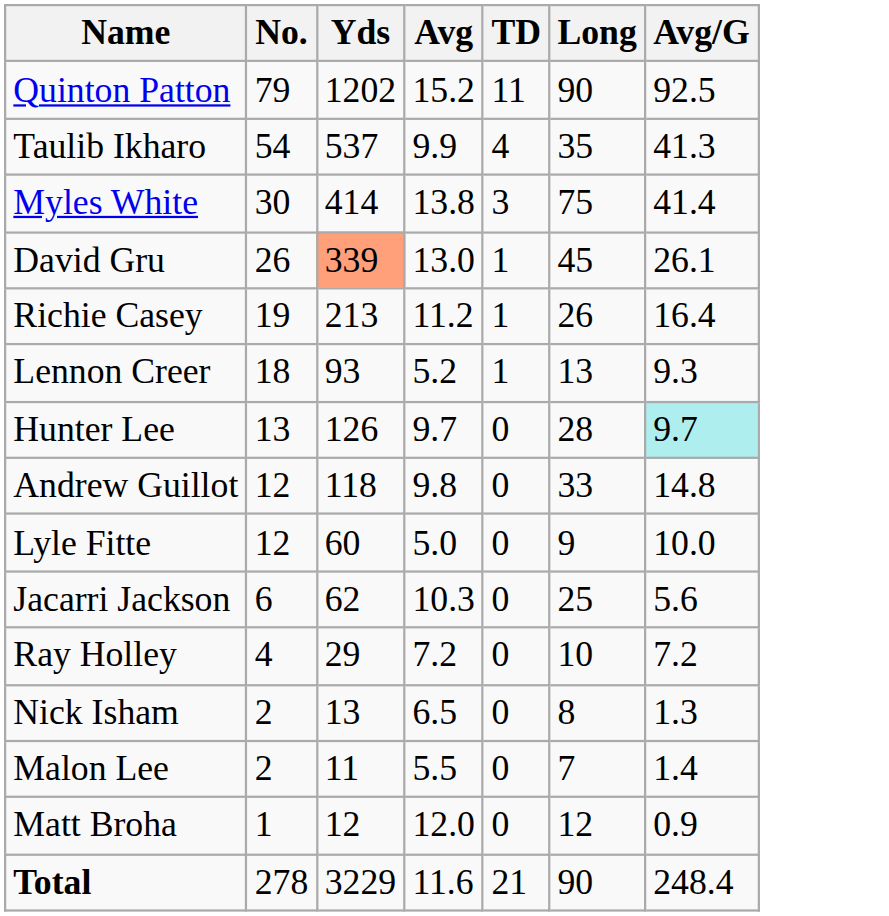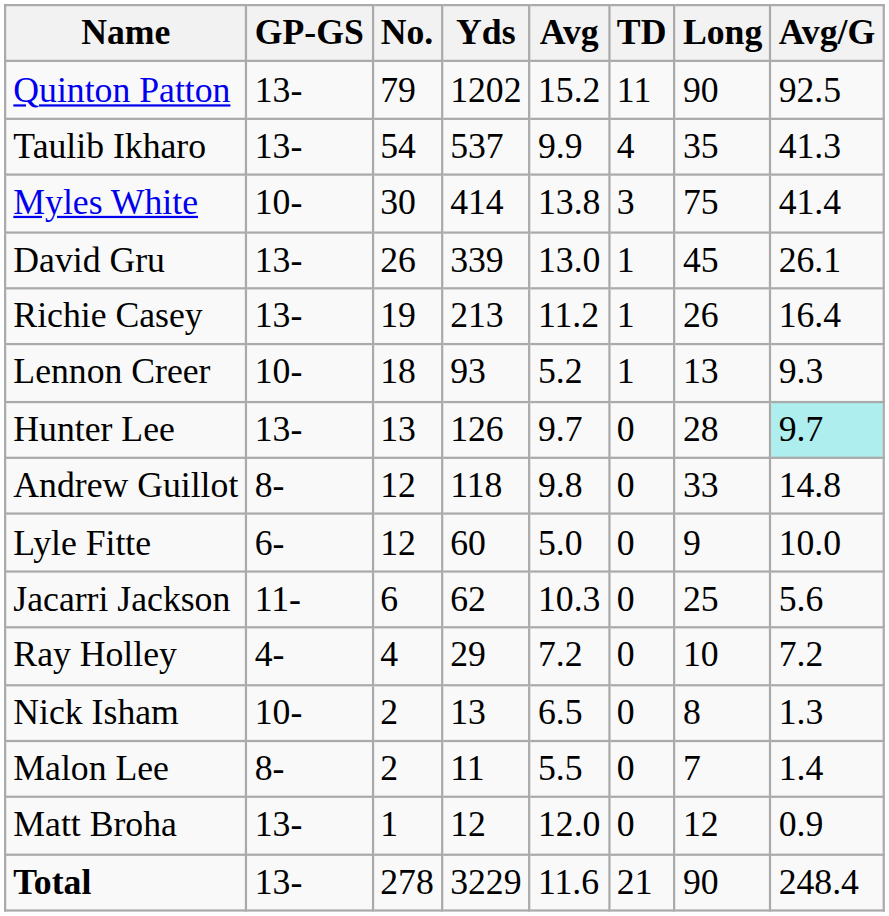+ column: GP-GS | 13- | 13- | 10- | 13- | 13- | 10- | 13- | 8- | 6- | 11- | 4- | 10- | 8- | 13- | 13-
David Gru | Yds: lightsalmon background -> no background
